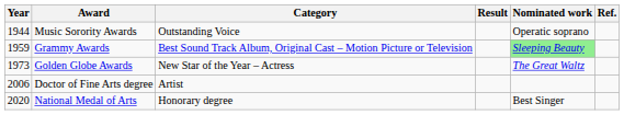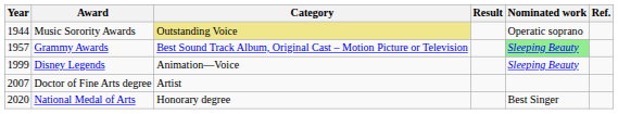Music Sorority Awards | Category: no background -> khaki background
Grammy Awards | Year: 1959 -> 1957
- row: 1973 | Golden Globe Awards | New Star of the Year – Actress | The Great Waltz
+ row: 1999 | Disney Legends | Animation—Voice | Sleeping Beauty
Doctor of Fine Arts degree | Year: 2006 -> 2007
